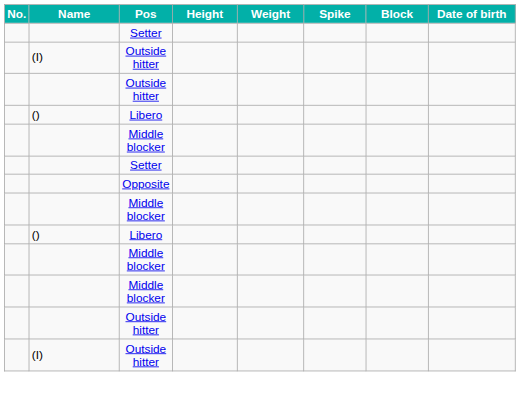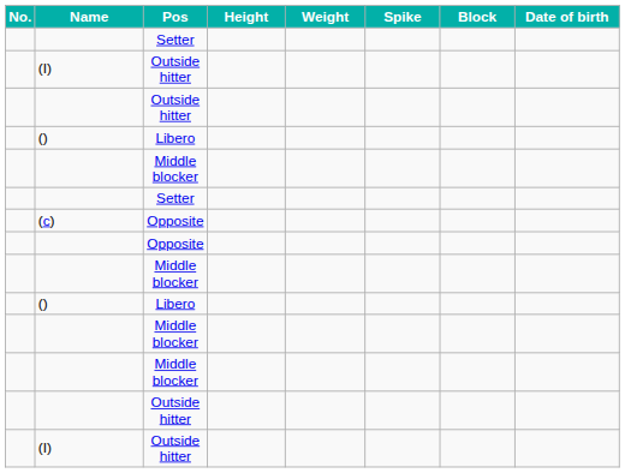+ row: (c) | Opposite
